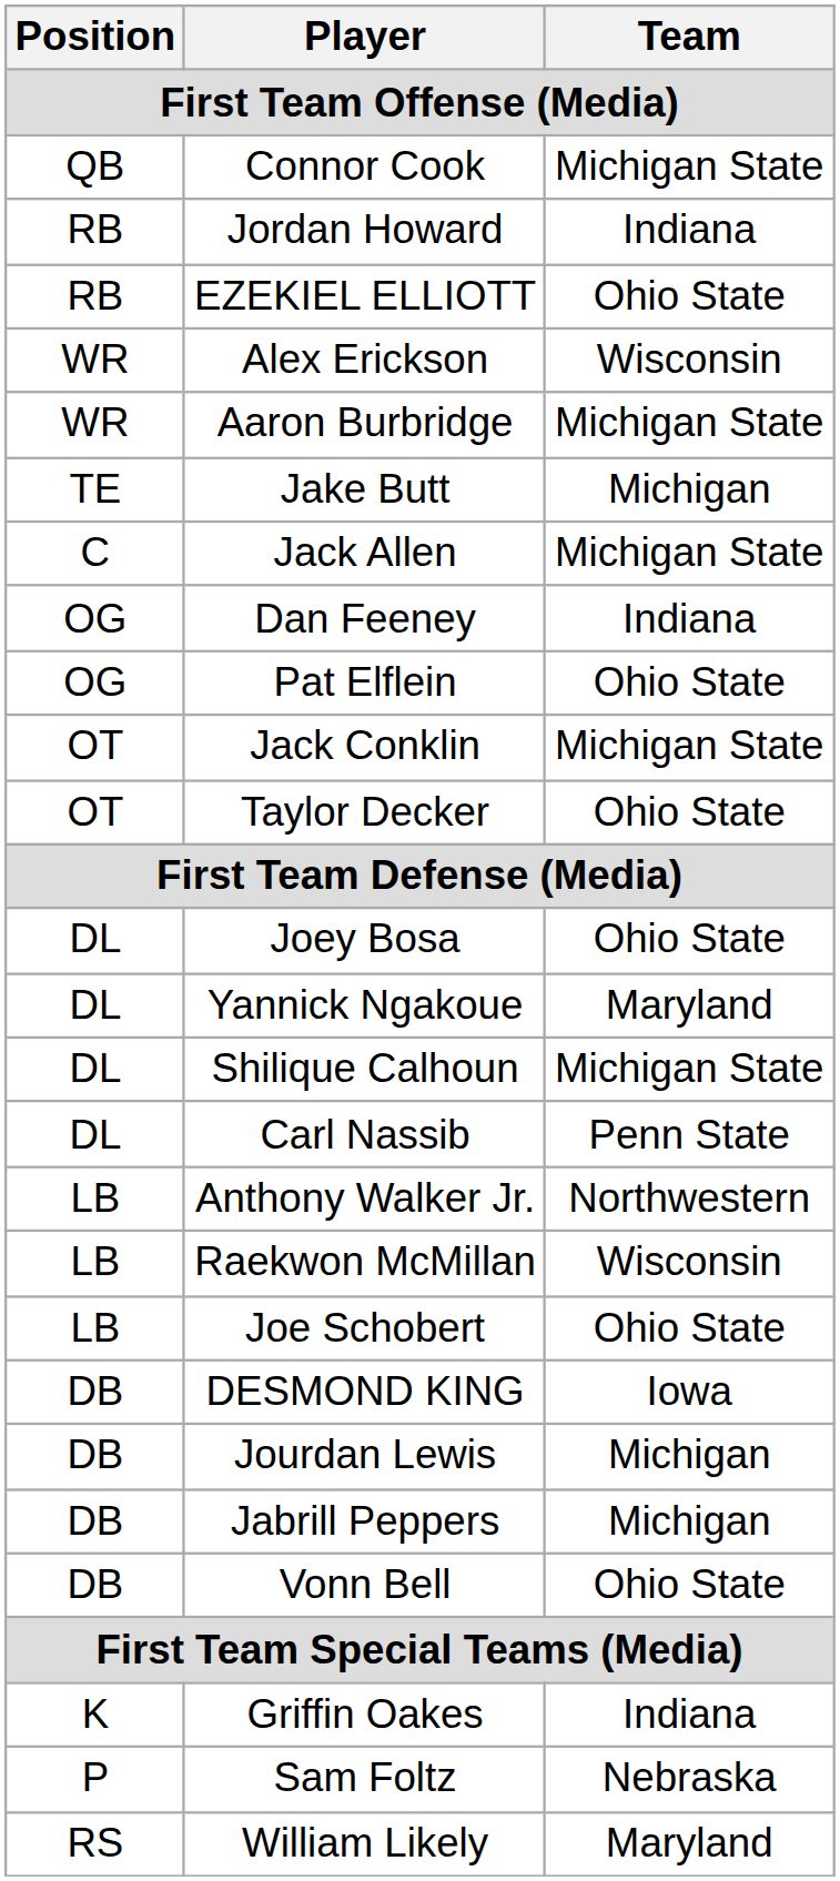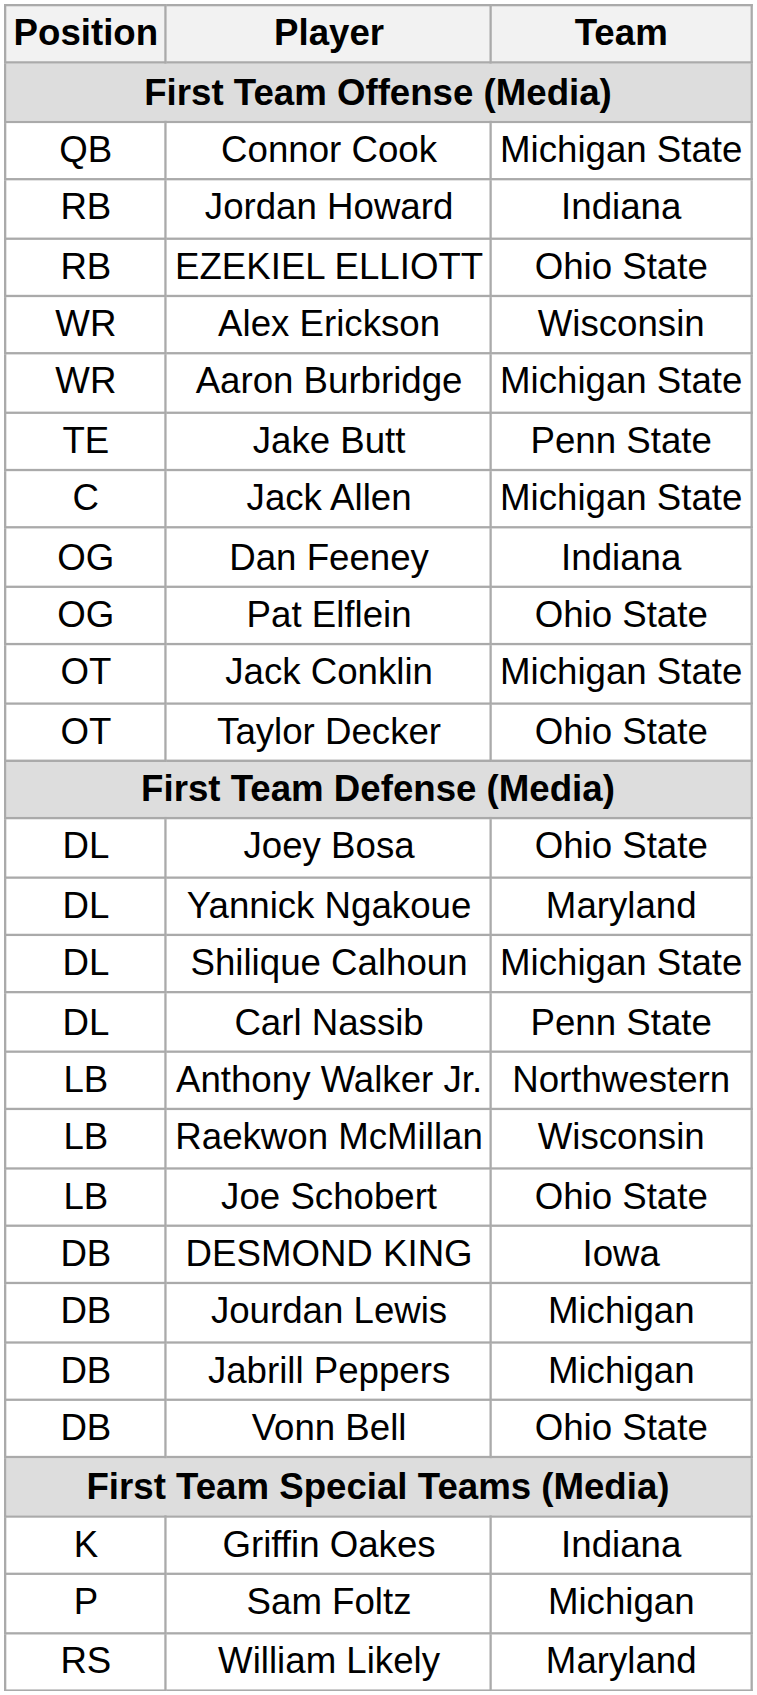Jake Butt | Team: Michigan -> Penn State
Sam Foltz | Team: Nebraska -> Michigan
